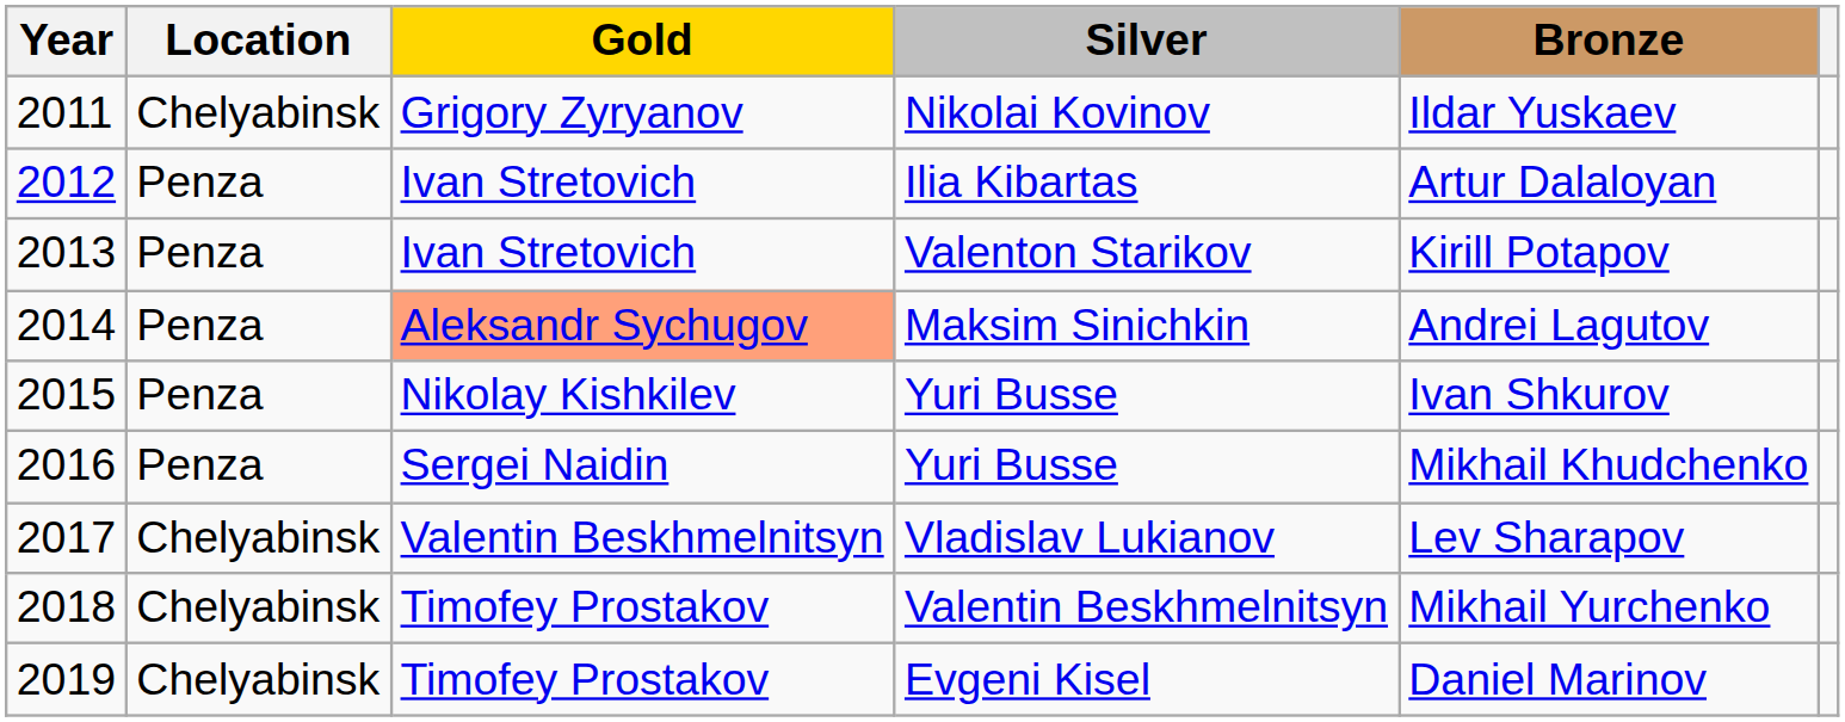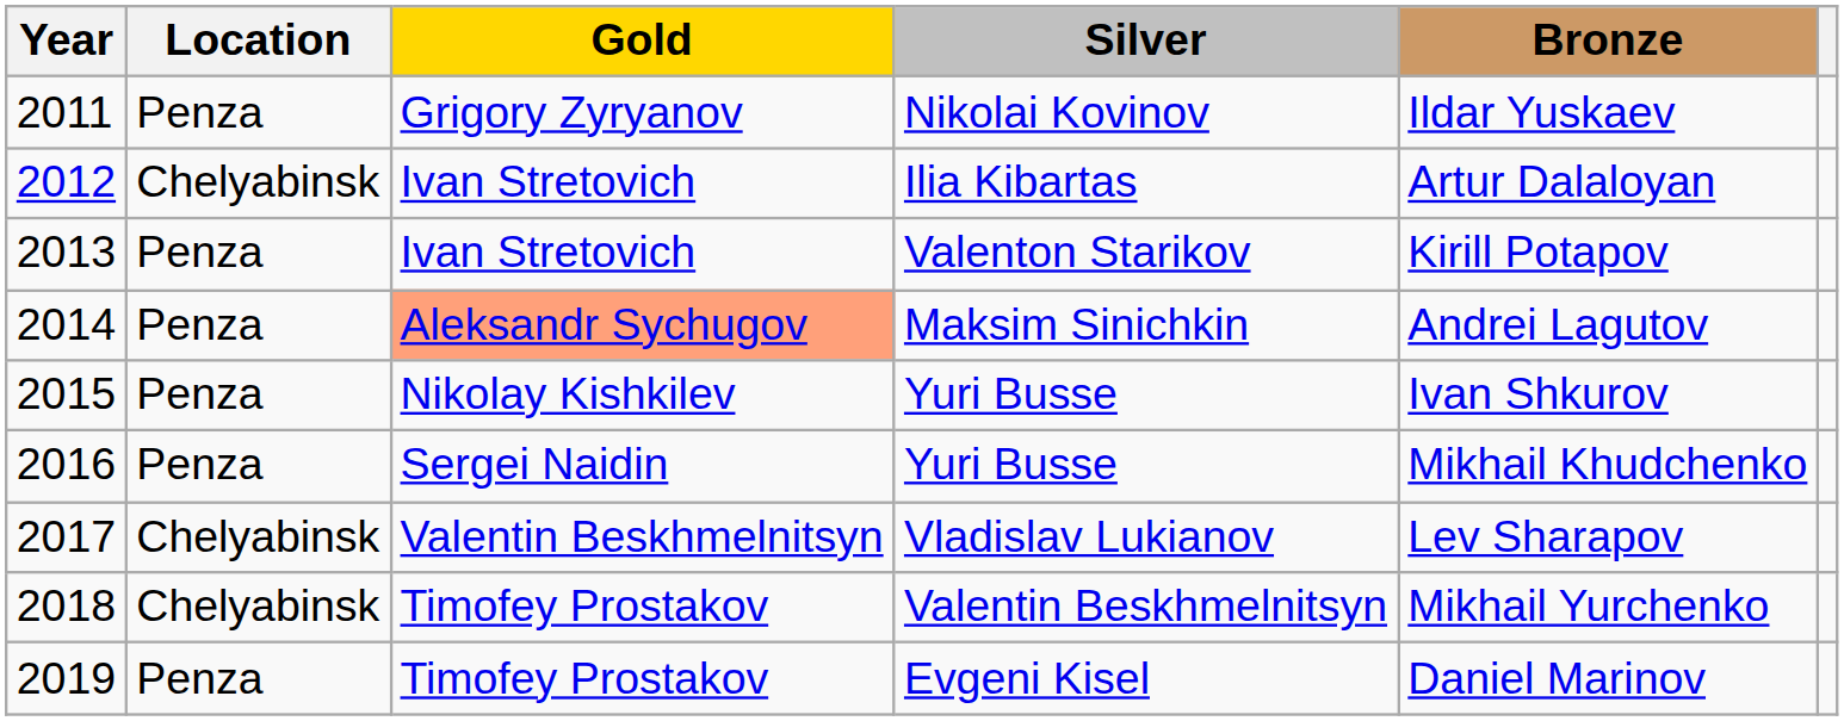2011 | Location: Chelyabinsk -> Penza
2012 | Location: Penza -> Chelyabinsk
2019 | Location: Chelyabinsk -> Penza
